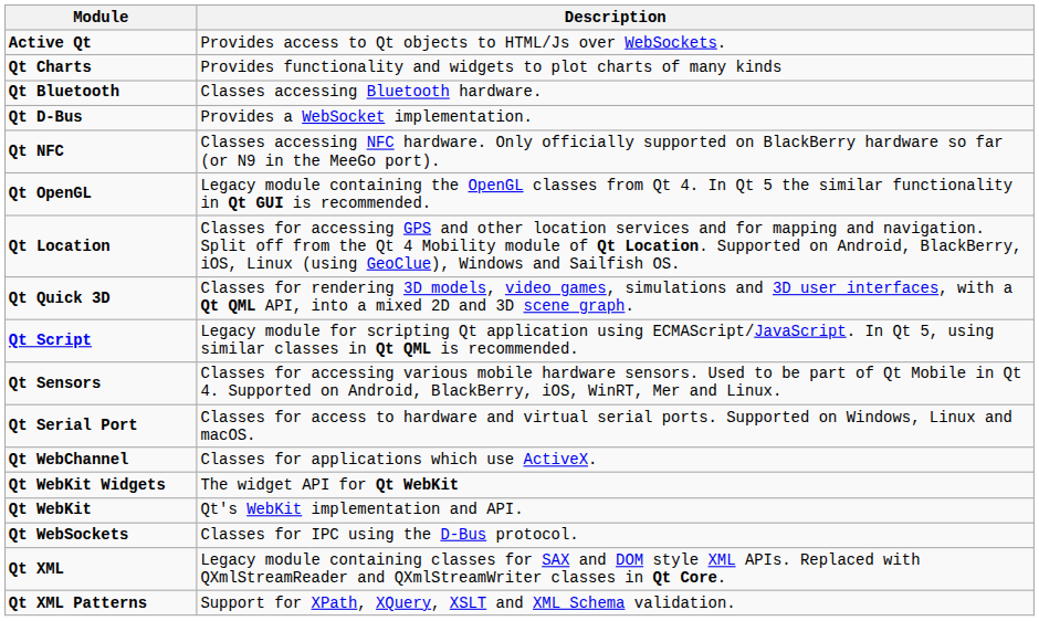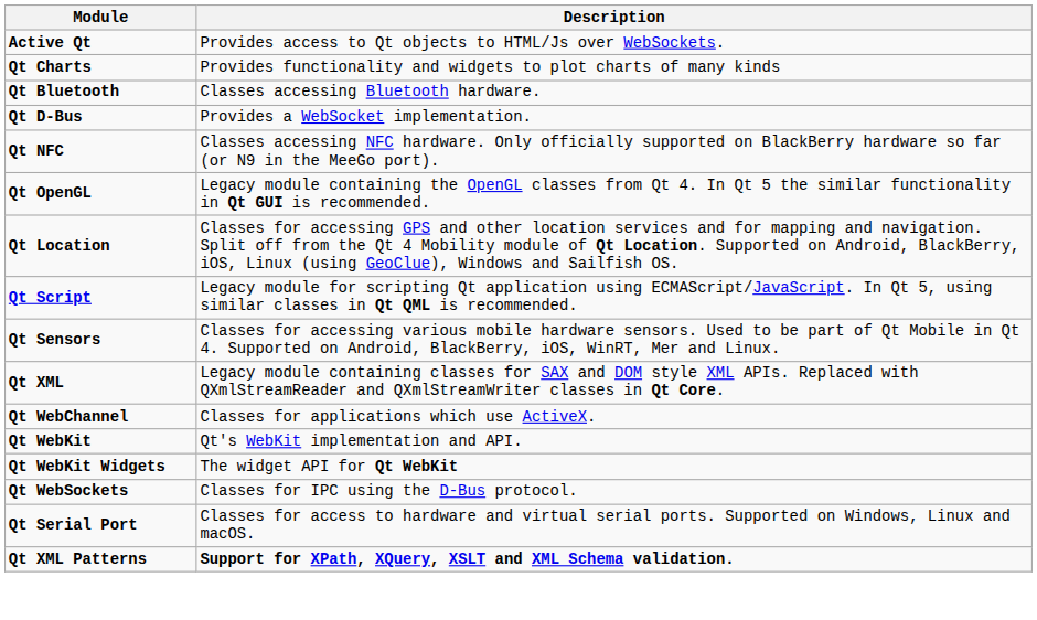- row: Qt Quick 3D | Classes for rendering 3D models, video games, simulations and 3D user interfaces, with a Qt QML API, into a mixed 2D and 3D scene graph.
rows swapped: Qt Serial Port <-> Qt XML
rows swapped: Qt WebKit <-> Qt WebKit Widgets
Qt XML Patterns | Description: normal -> bold
